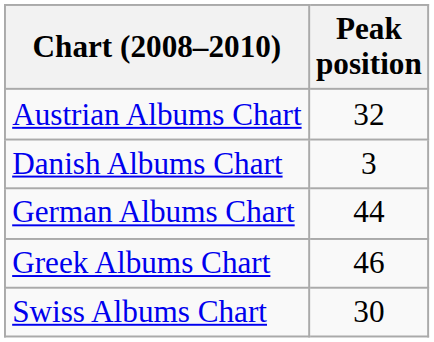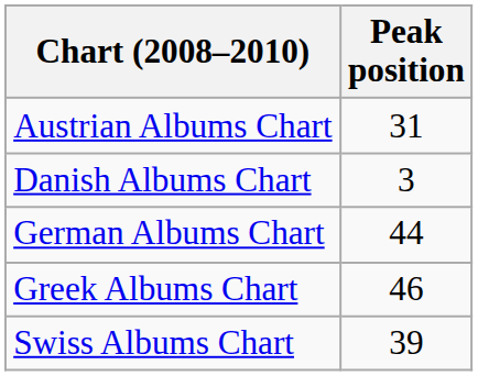Austrian Albums Chart | Peak position: 32 -> 31
Swiss Albums Chart | Peak position: 30 -> 39
